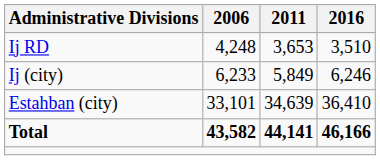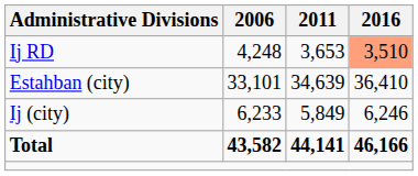Ij RD | 2016: no background -> lightsalmon background
rows swapped: Estahban (city) <-> Ij (city)
